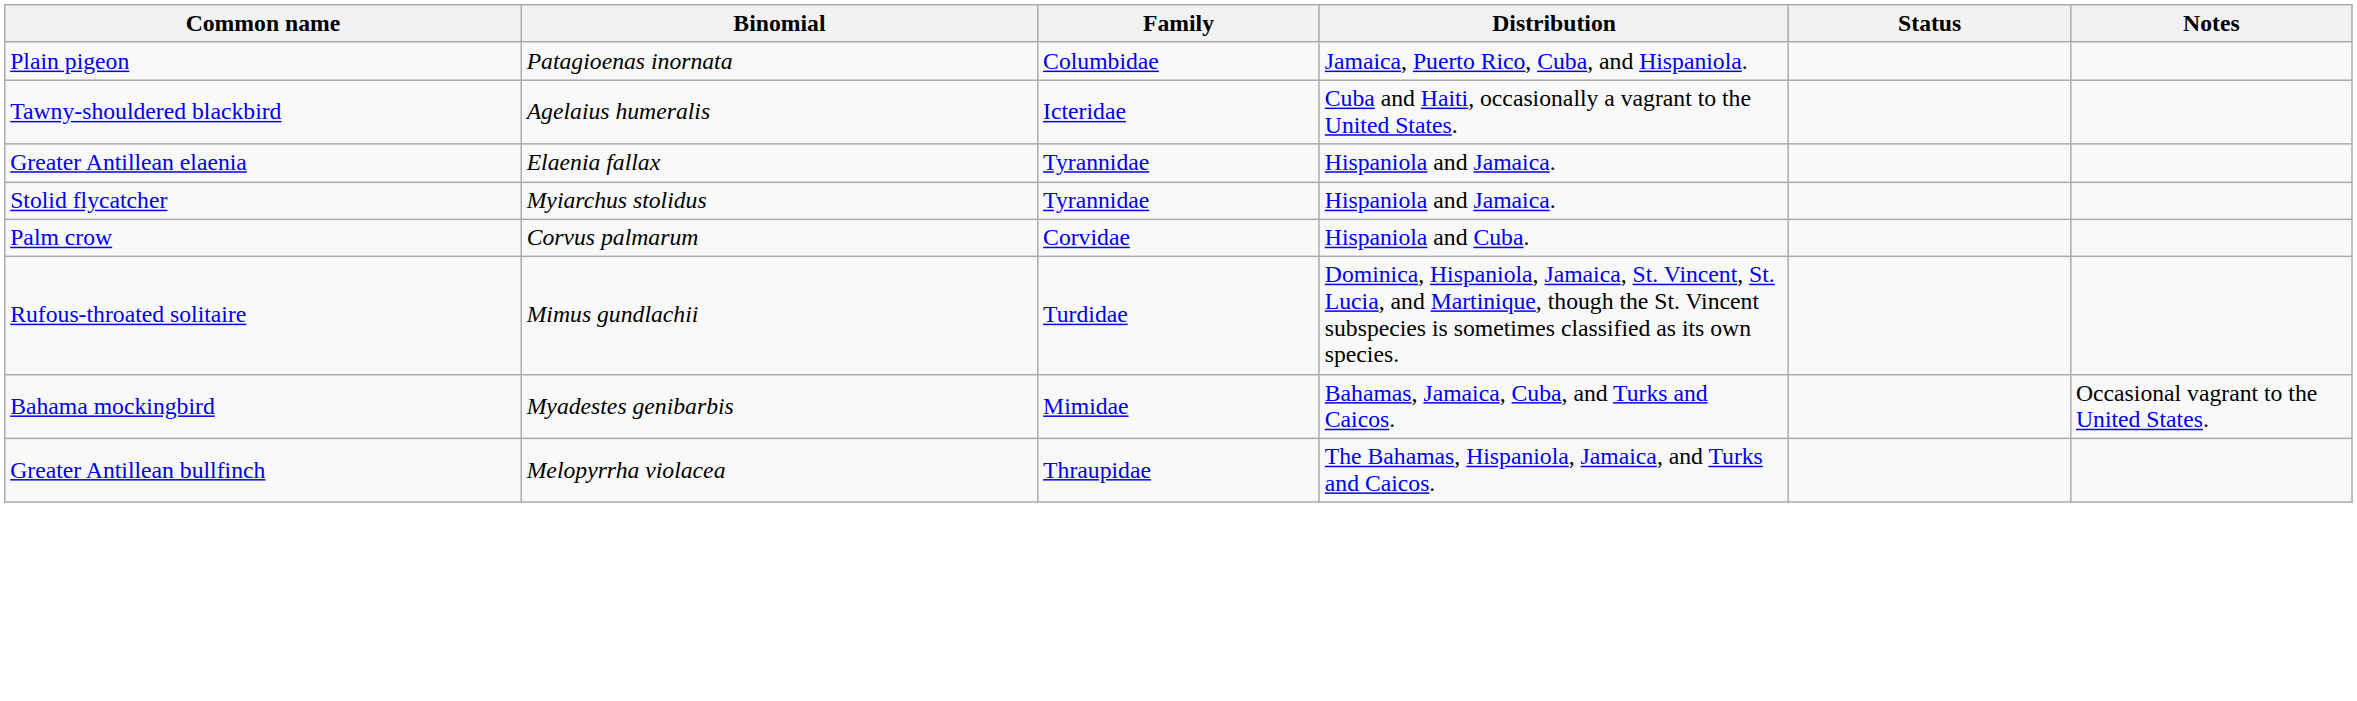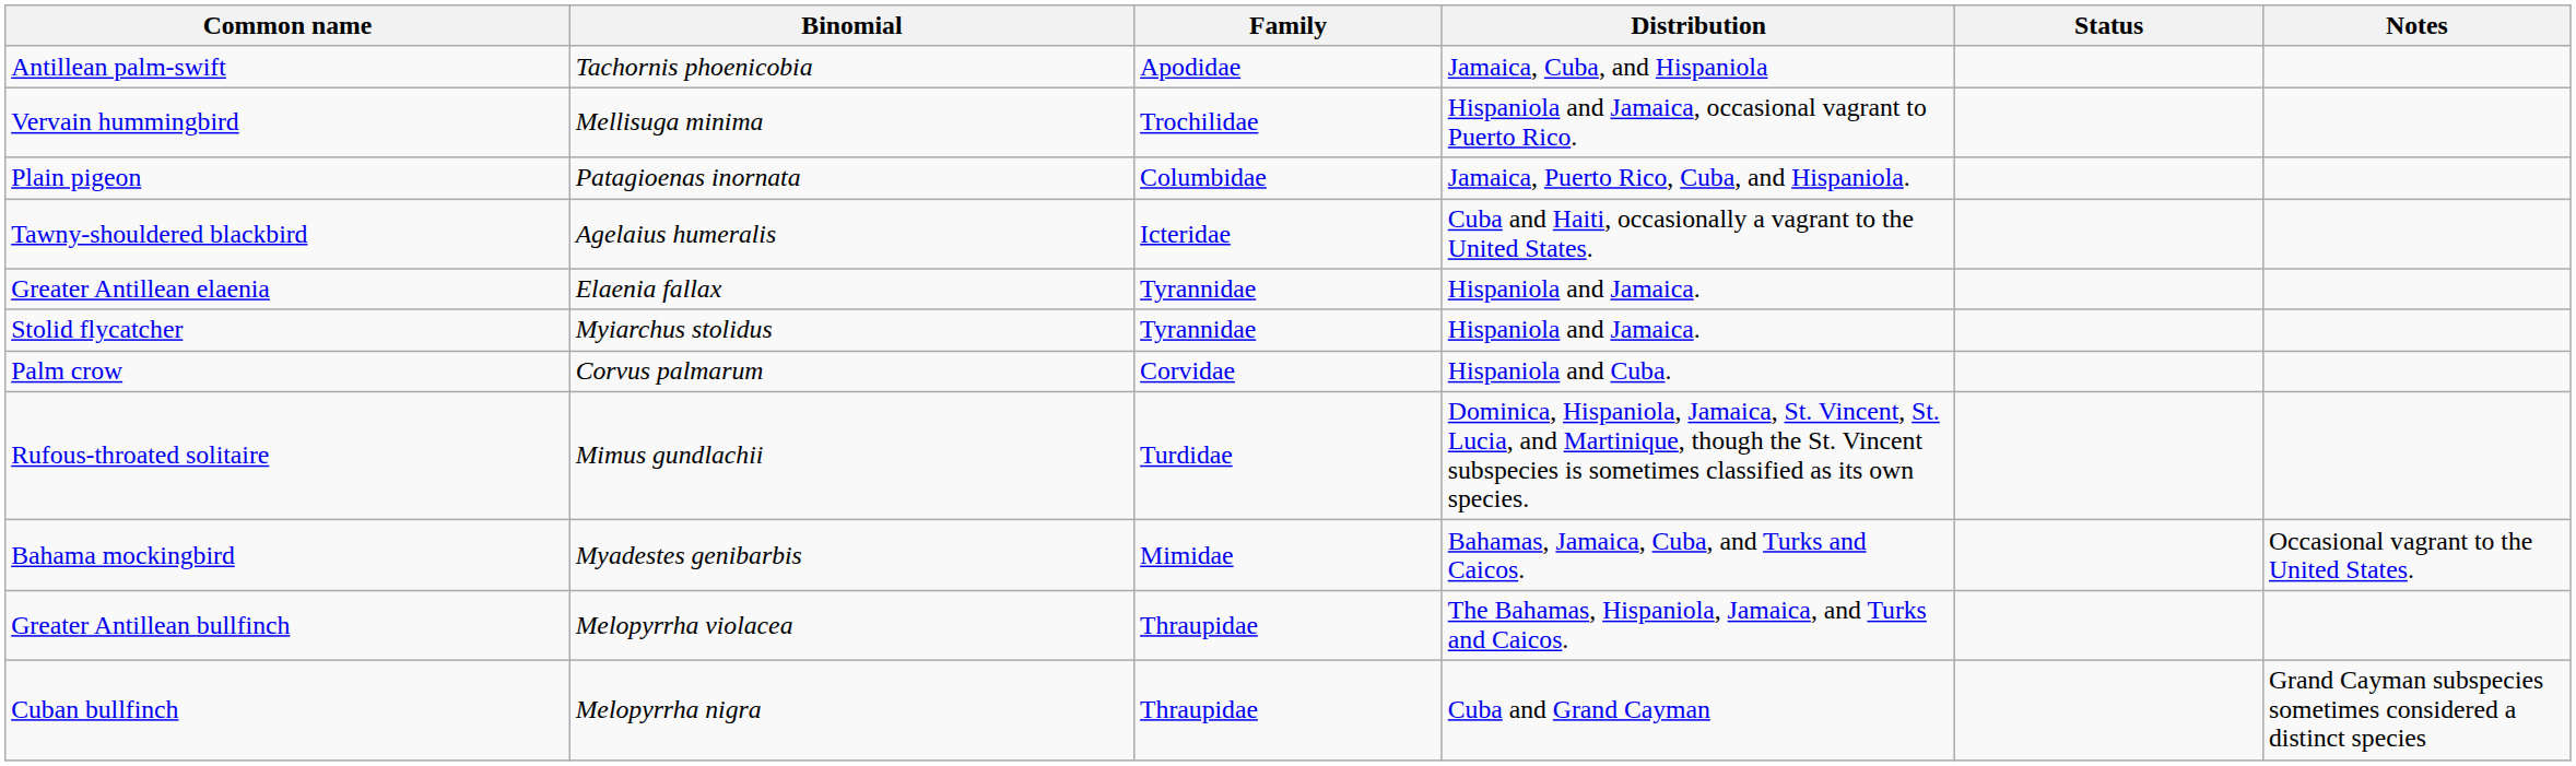+ row: Antillean palm-swift | Tachornis phoenicobia | Apodidae | Jamaica, Cuba, and Hispaniola
+ row: Vervain hummingbird | Mellisuga minima | Trochilidae | Hispaniola and Jamaica, occasional vagrant to Puerto Rico.
+ row: Cuban bullfinch | Melopyrrha nigra | Thraupidae | Cuba and Grand Cayman | Grand Cayman subspecies sometimes considered a distinct species
